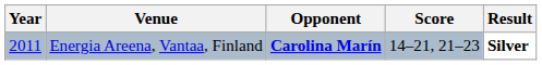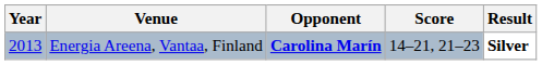Energia Areena, Vantaa, Finland | Year: 2011 -> 2013
